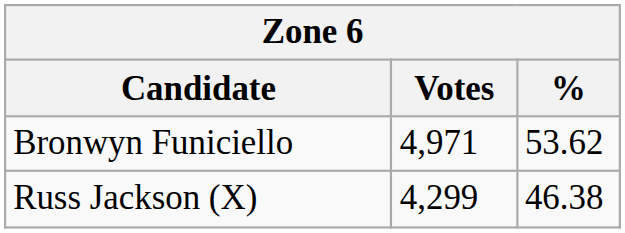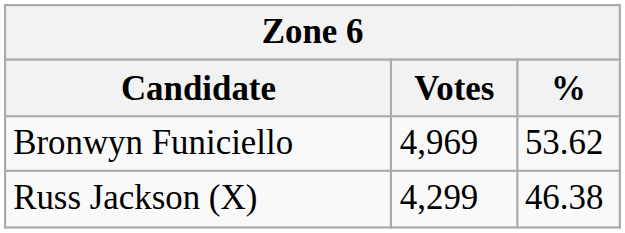Bronwyn Funiciello | Votes: 4,971 -> 4,969
